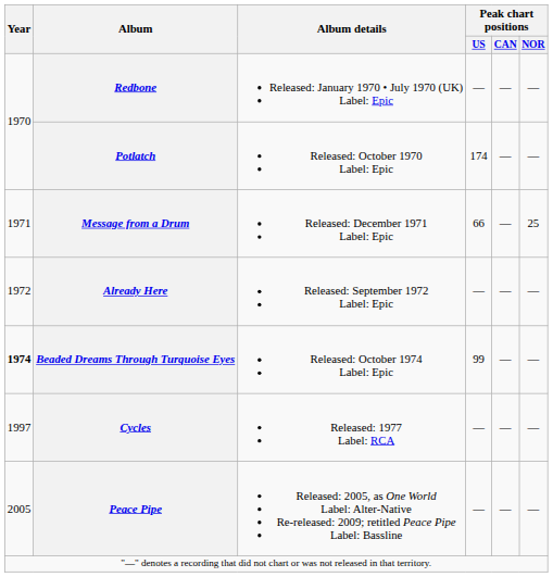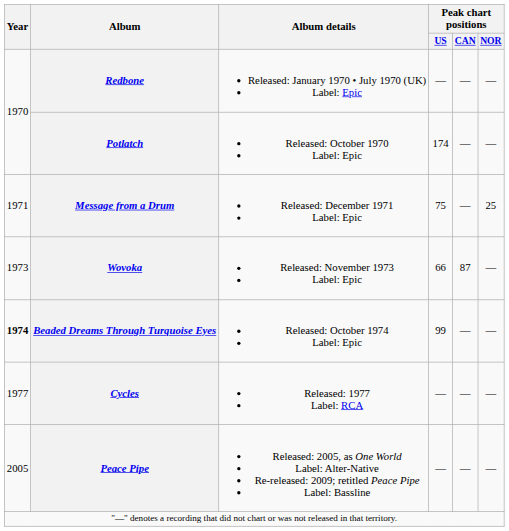Message from a Drum | Peak chart positions / US: 66 -> 75
- row: 1972 | Already Here | Released: September 1972 Label: Epic | — | — | —
+ row: 1973 | Wovoka | Released: November 1973 Label: Epic | 66 | 87 | —
Cycles | Year: 1997 -> 1977
